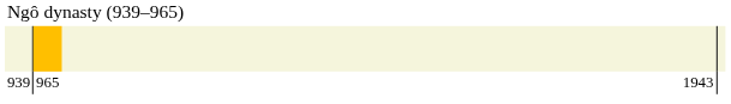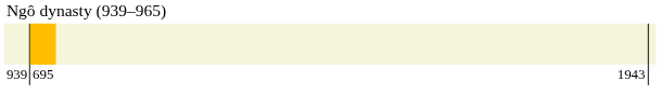939 | column 2: 965 -> 695
